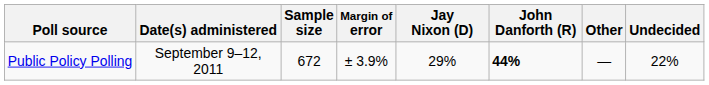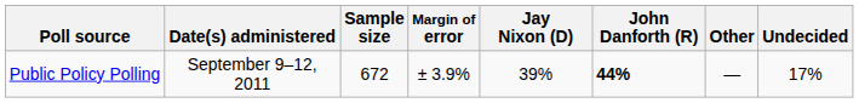Public Policy Polling | Jay Nixon (D): 29% -> 39%
Public Policy Polling | Undecided: 22% -> 17%
